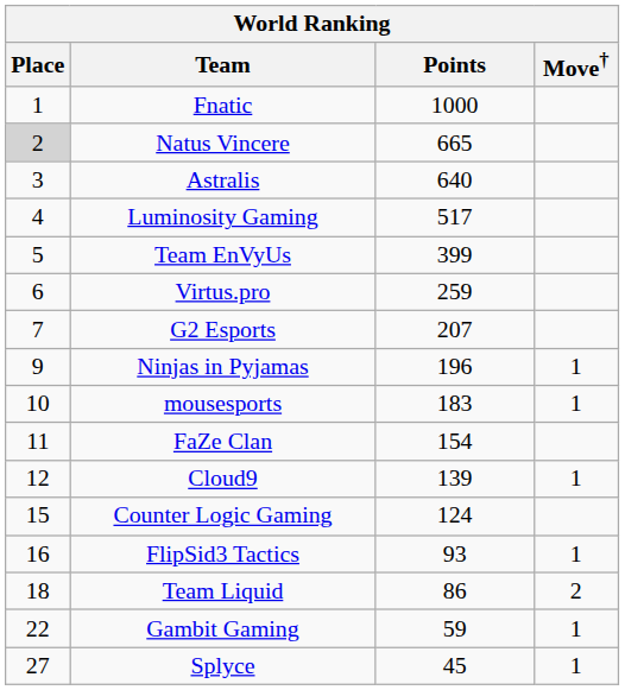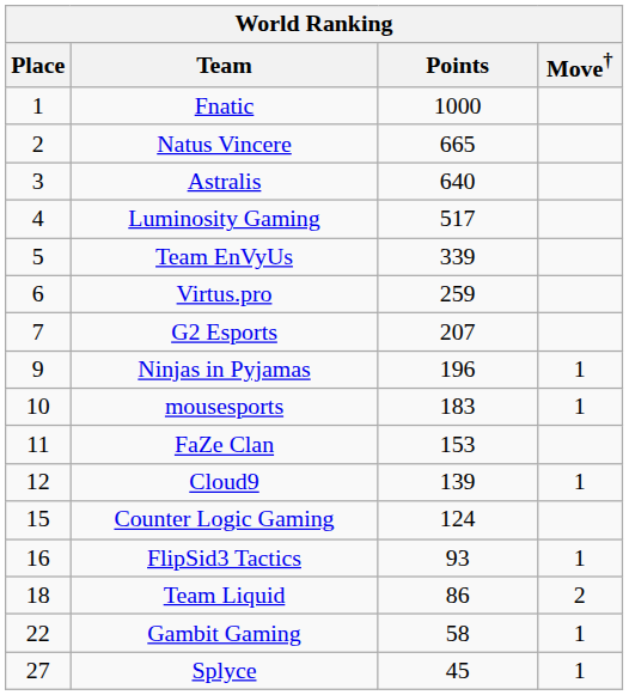Natus Vincere | Place: lightgrey background -> no background
Team EnVyUs | Points: 399 -> 339
FaZe Clan | Points: 154 -> 153
Gambit Gaming | Points: 59 -> 58
